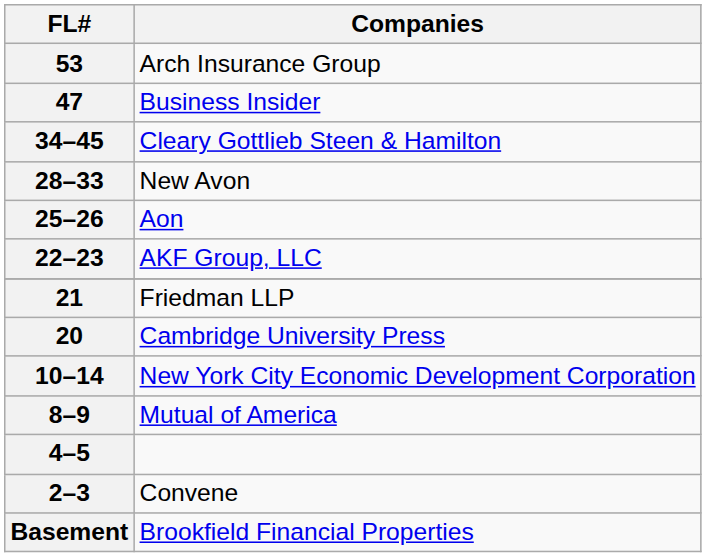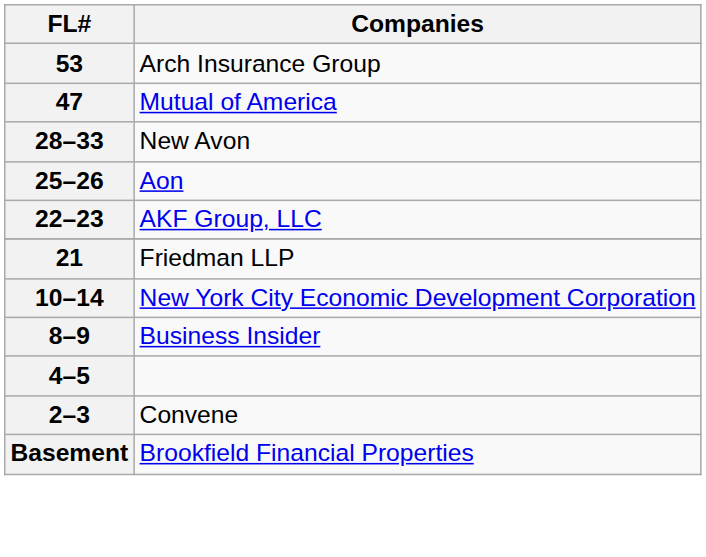47 | Companies: Business Insider -> Mutual of America
- row: 34–45 | Cleary Gottlieb Steen & Hamilton
- row: 20 | Cambridge University Press
8–9 | Companies: Mutual of America -> Business Insider
